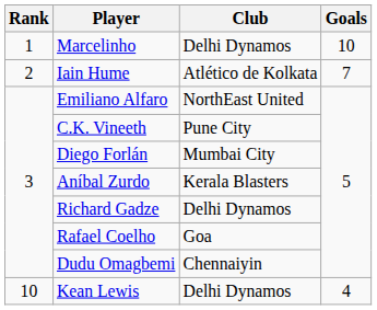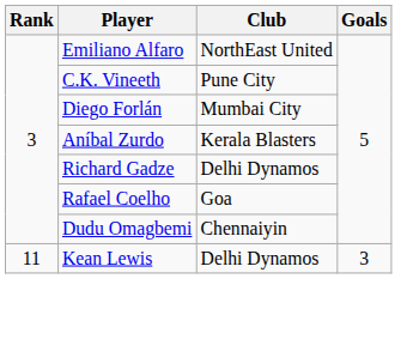- row: 1 | Marcelinho | Delhi Dynamos | 10
- row: 2 | Iain Hume | Atlético de Kolkata | 7
Kean Lewis | Rank: 10 -> 11
Kean Lewis | Goals: 4 -> 3
